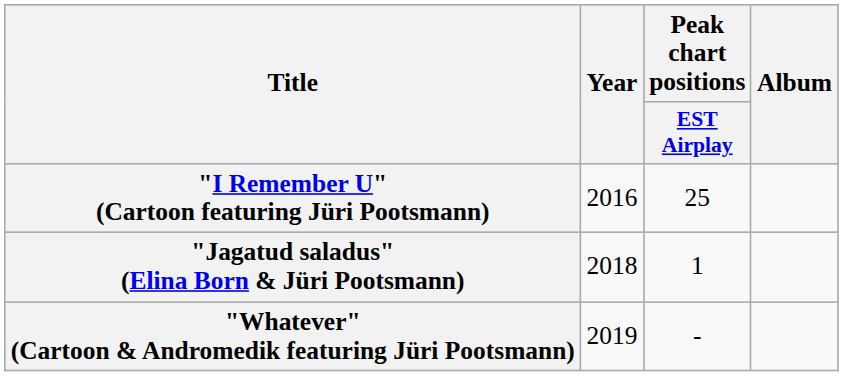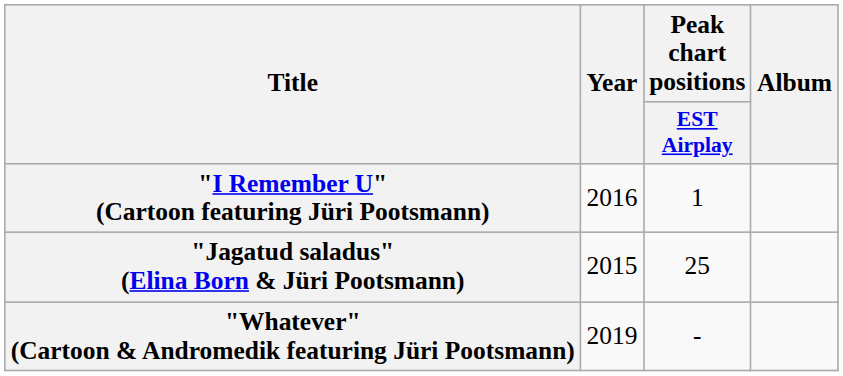"I Remember U" (Cartoon featuring Jüri Pootsmann) | Peak chart positions / EST Airplay: 25 -> 1
"Jagatud saladus" (Elina Born & Jüri Pootsmann) | Year: 2018 -> 2015
"Jagatud saladus" (Elina Born & Jüri Pootsmann) | Peak chart positions / EST Airplay: 1 -> 25
